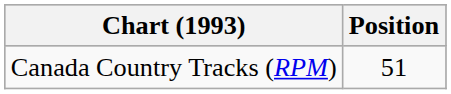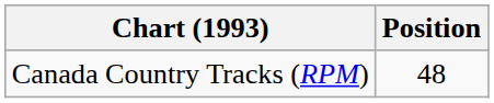Canada Country Tracks (RPM) | Position: 51 -> 48
